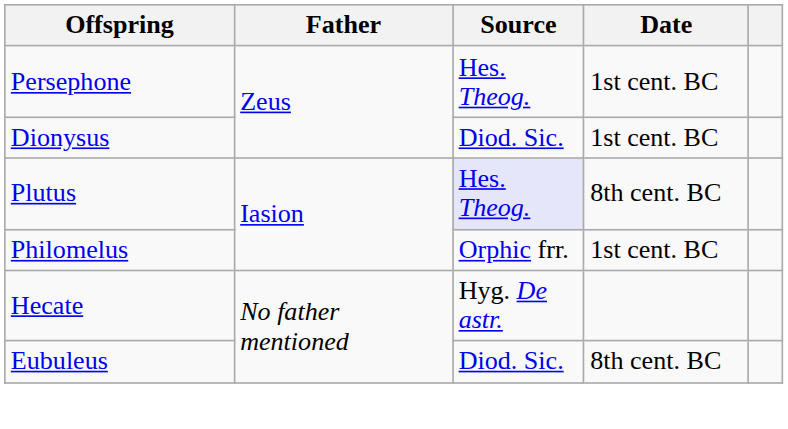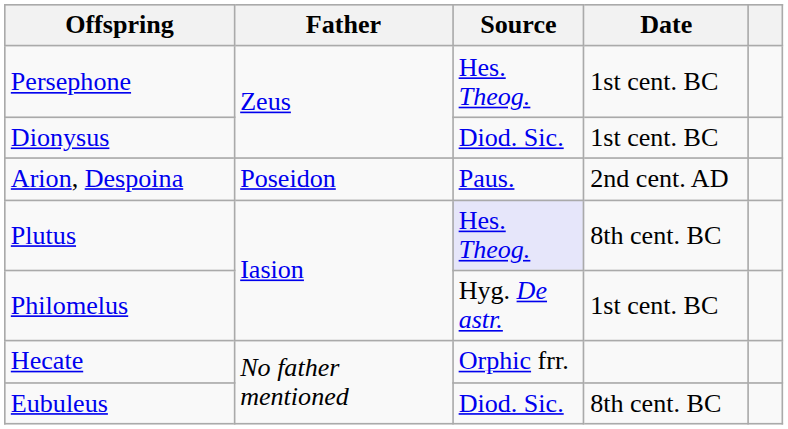+ row: Arion, Despoina | Poseidon | Paus. | 2nd cent. AD
Philomelus | Source: Orphic frr. -> Hyg. De astr.
Hecate | Source: Hyg. De astr. -> Orphic frr.
